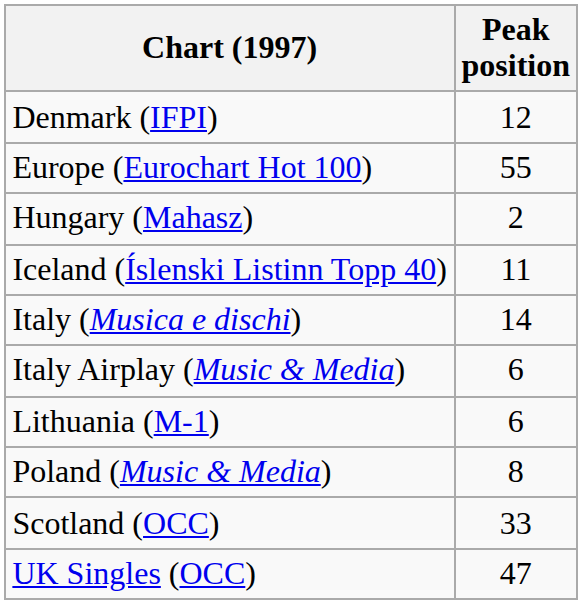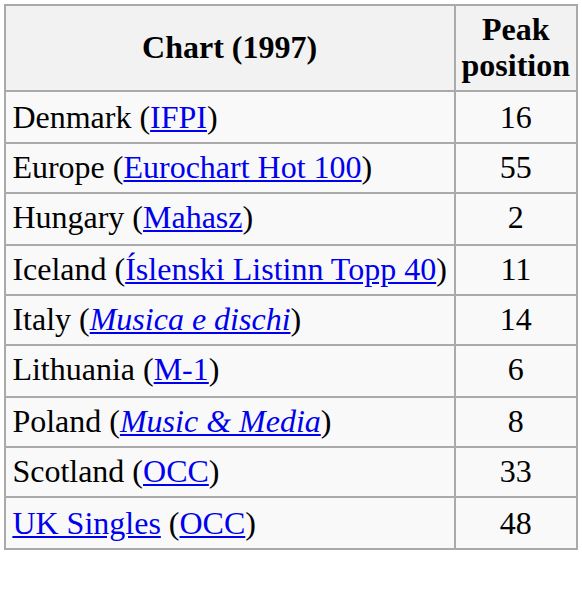Denmark (IFPI) | Peak position: 12 -> 16
- row: Italy Airplay (Music & Media) | 6
UK Singles (OCC) | Peak position: 47 -> 48
